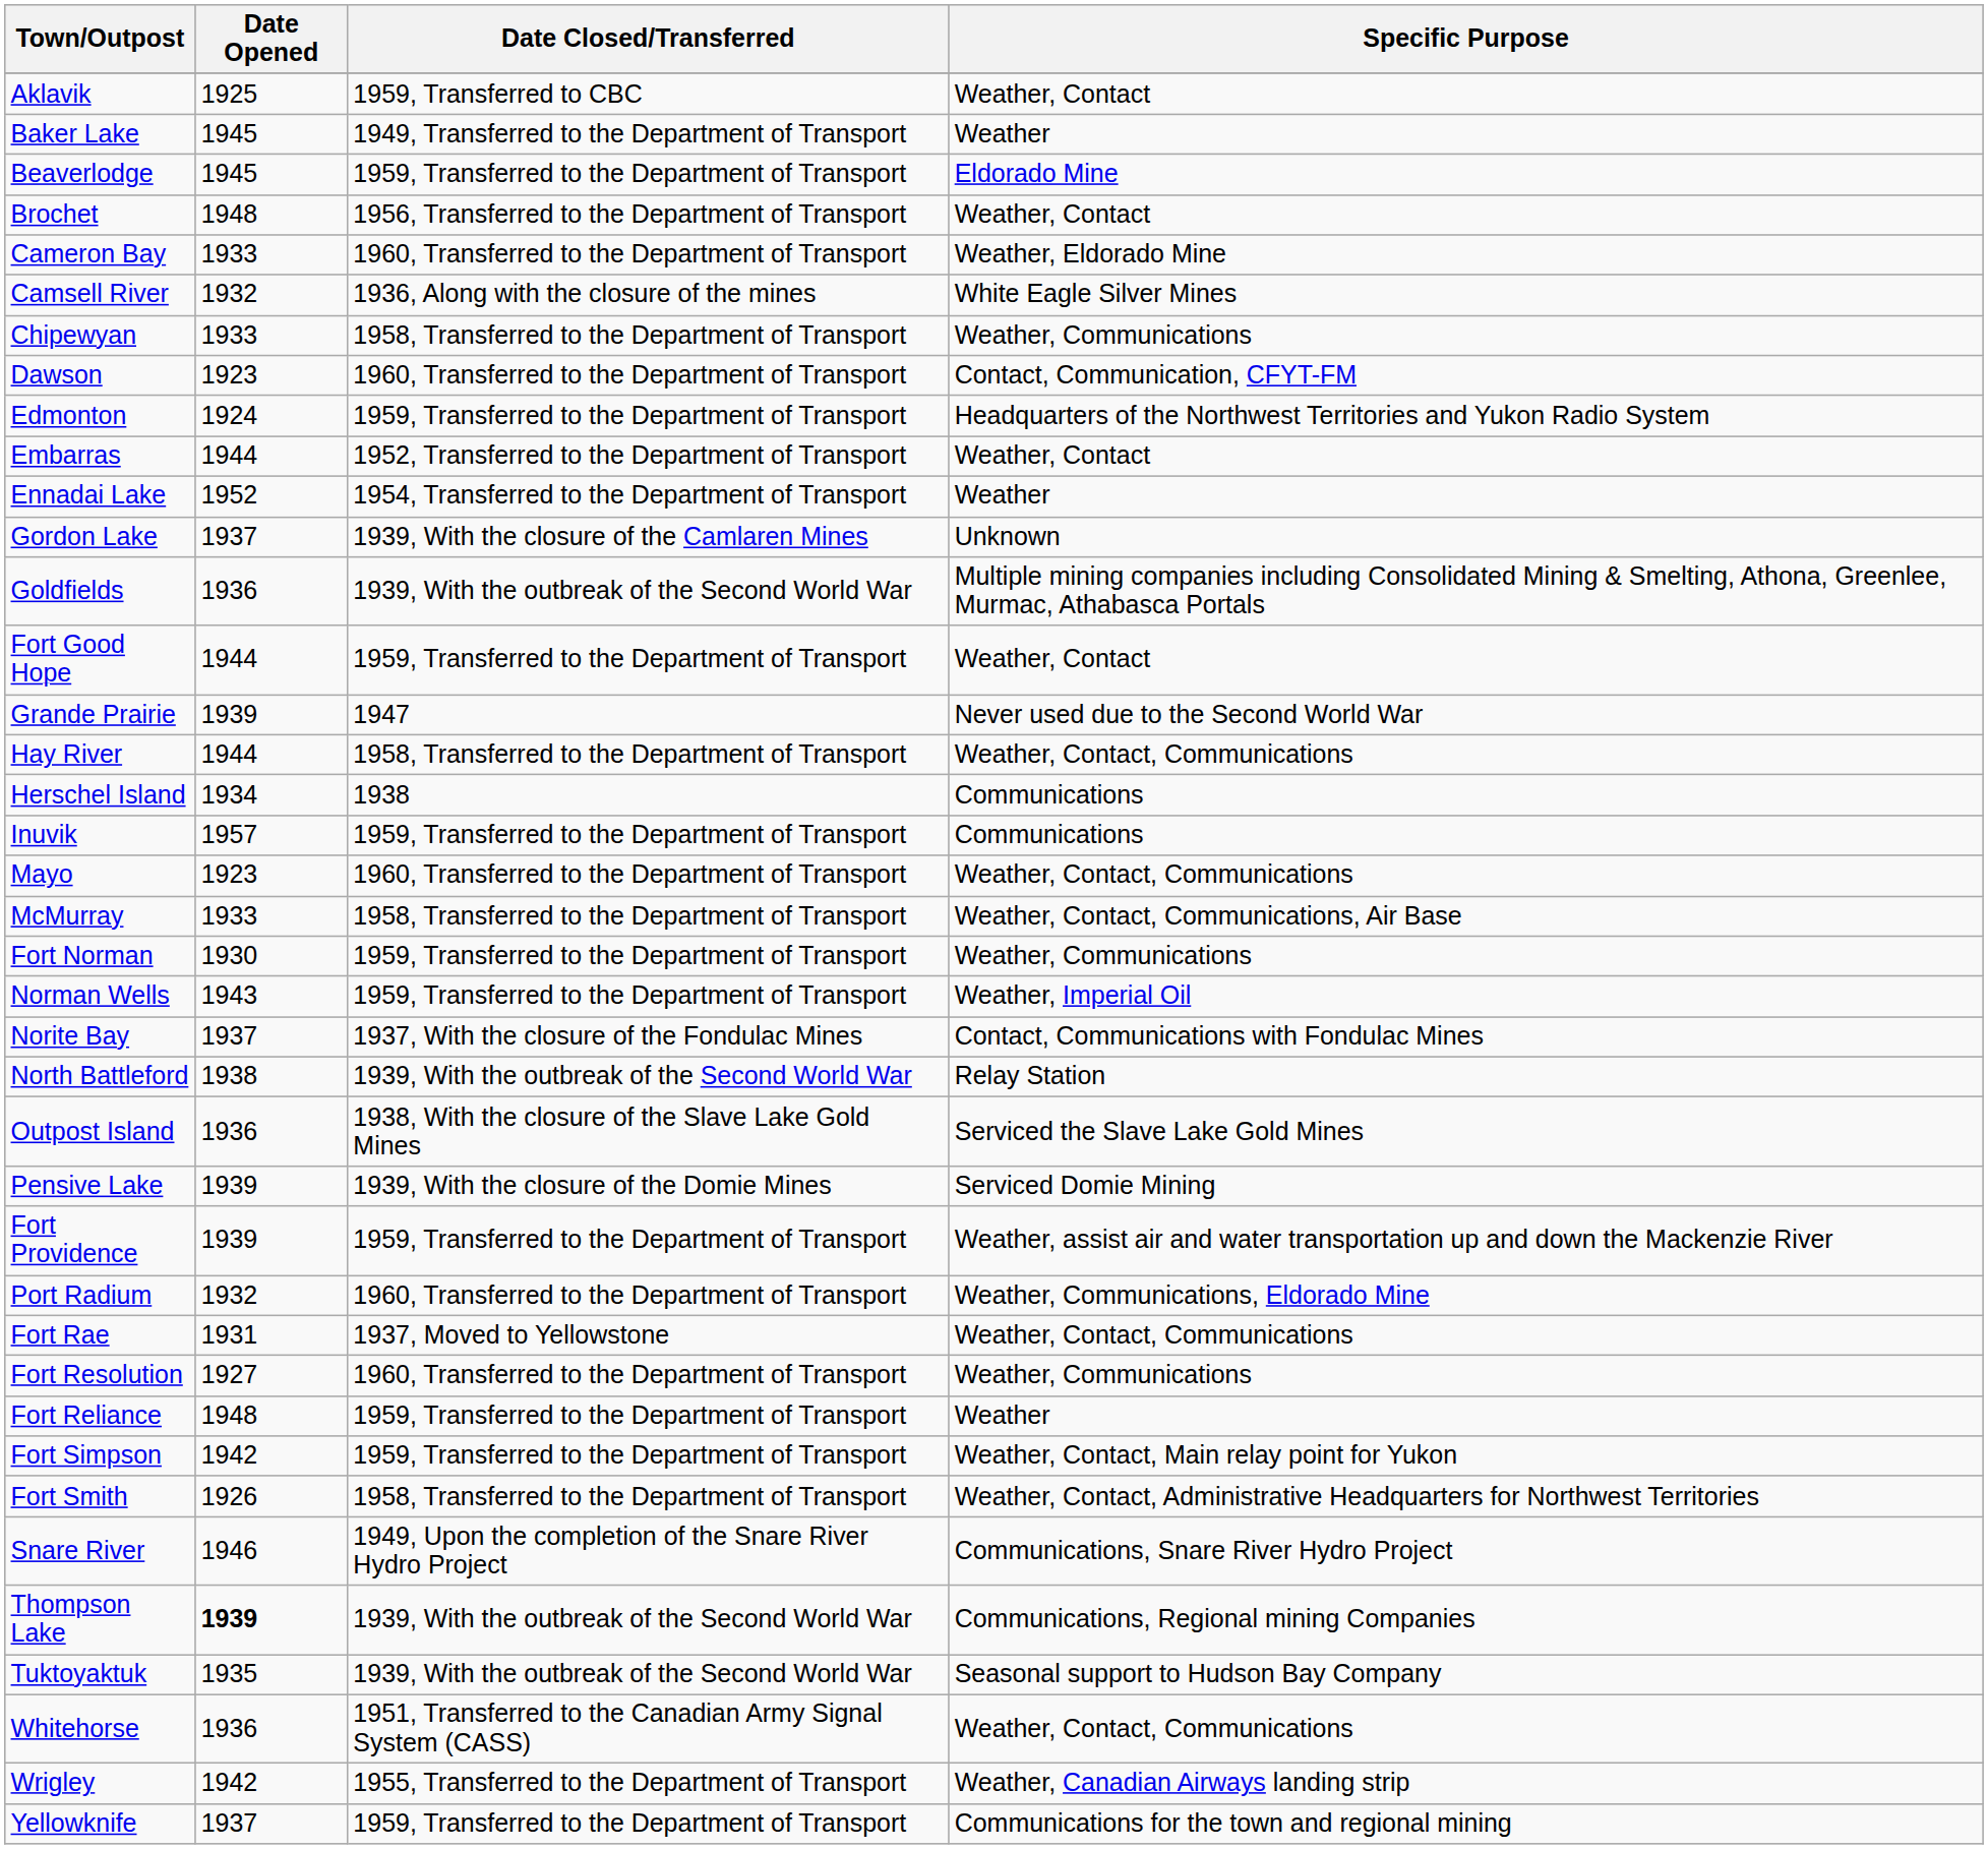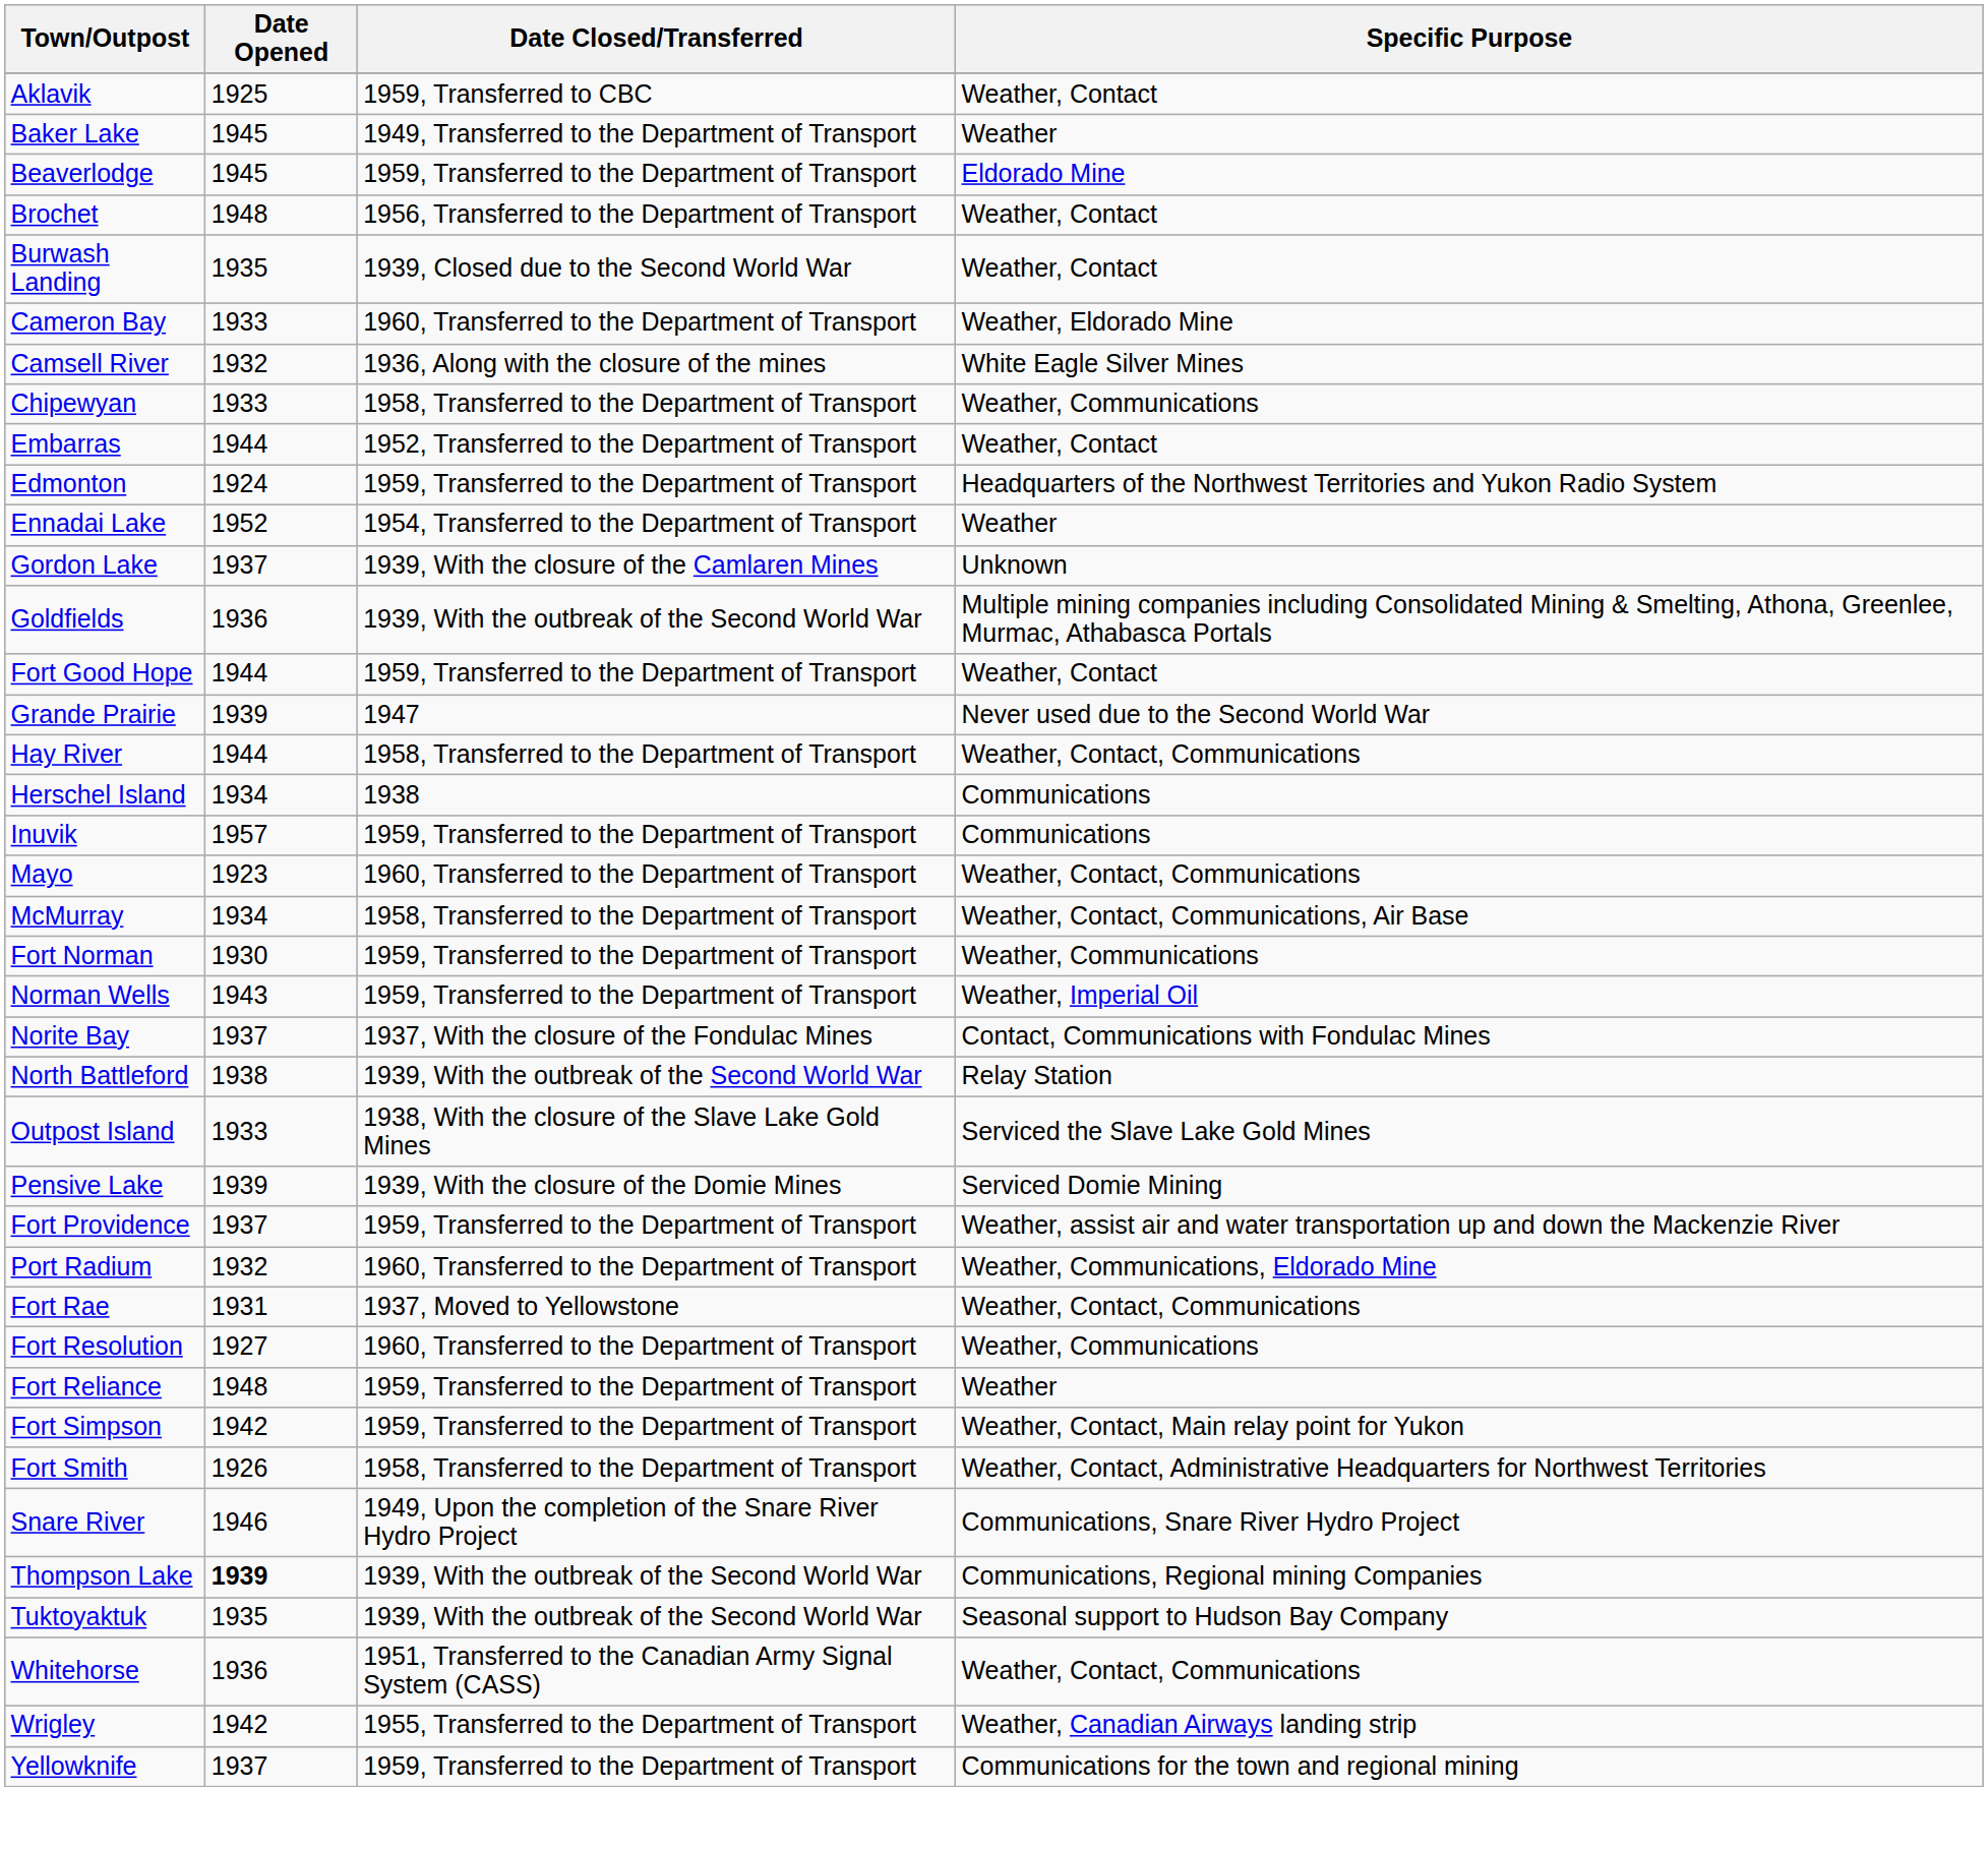+ row: Burwash Landing | 1935 | 1939, Closed due to the Second World War | Weather, Contact
- row: Dawson | 1923 | 1960, Transferred to the Department of Transport | Contact, Communication, CFYT-FM
rows swapped: Edmonton <-> Embarras
McMurray | Date Opened: 1933 -> 1934
Outpost Island | Date Opened: 1936 -> 1933
Fort Providence | Date Opened: 1939 -> 1937
